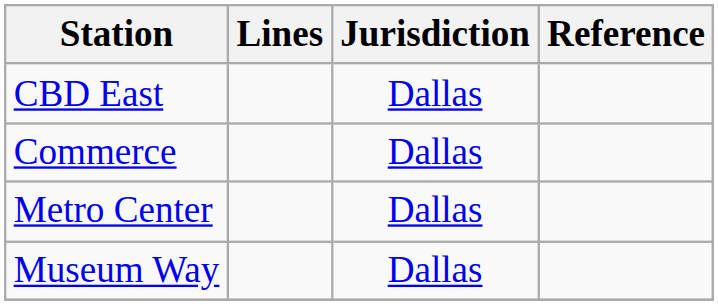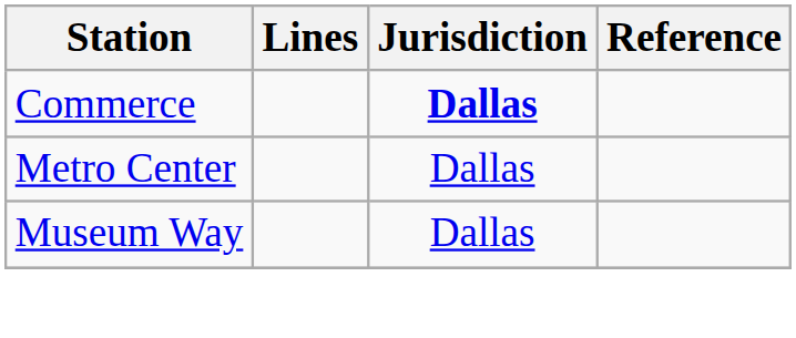- row: CBD East | Dallas
Commerce | Jurisdiction: normal -> bold
